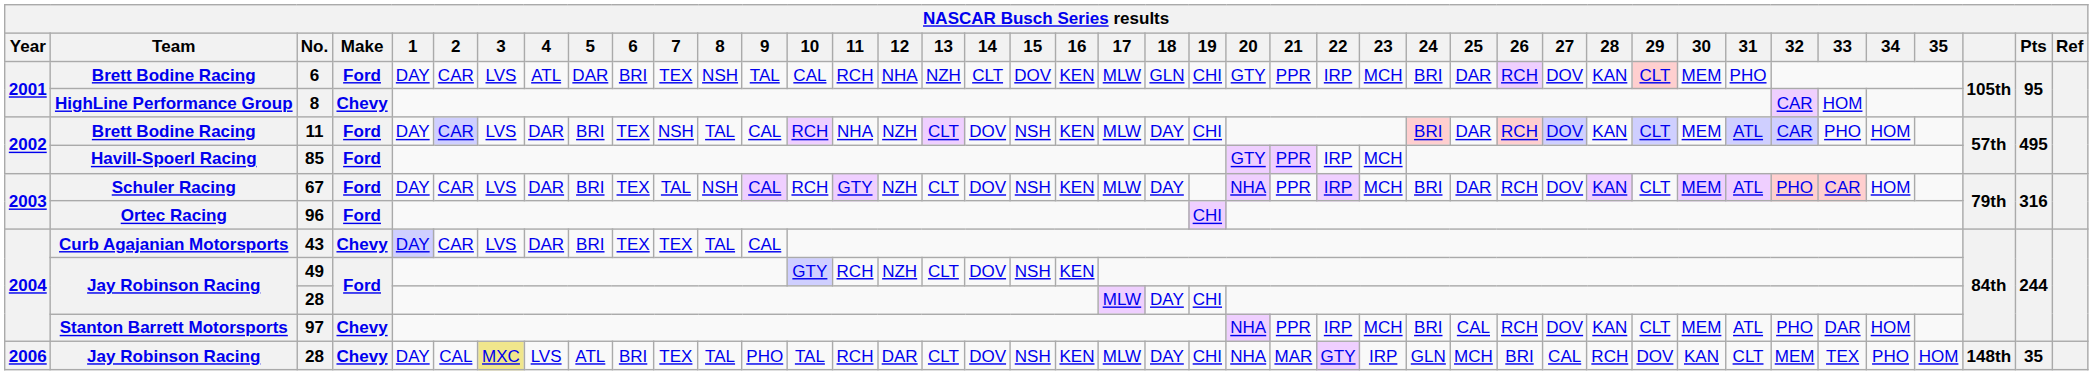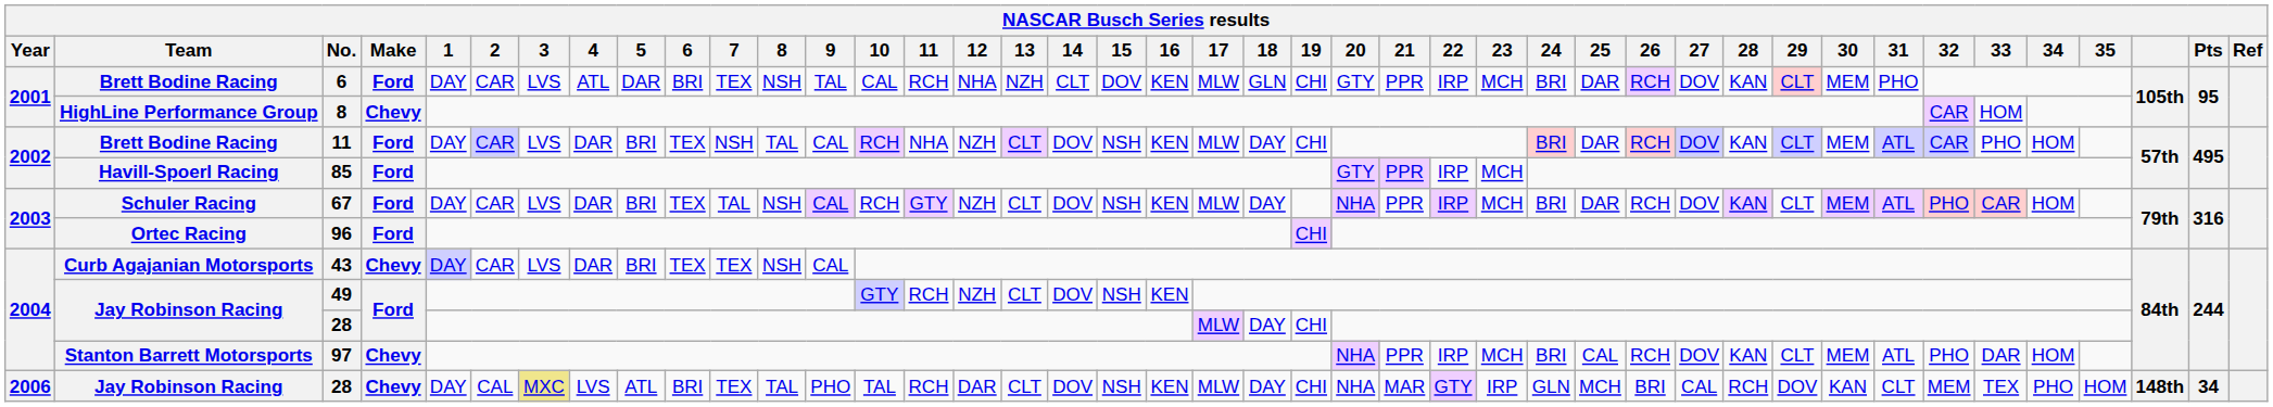43 | 8: TAL -> NSH
2006 / 28 | Pts: 35 -> 34
